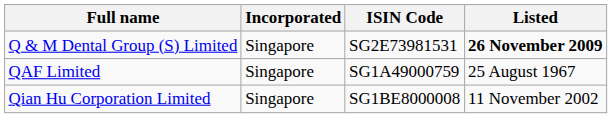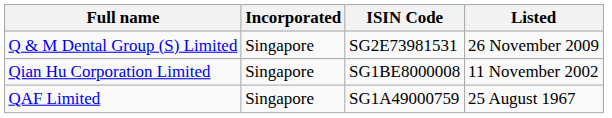Q & M Dental Group (S) Limited | Listed: bold -> normal
rows swapped: QAF Limited <-> Qian Hu Corporation Limited
